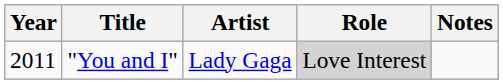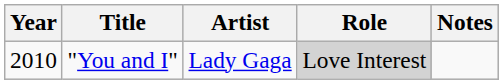"You and I" | Year: 2011 -> 2010
